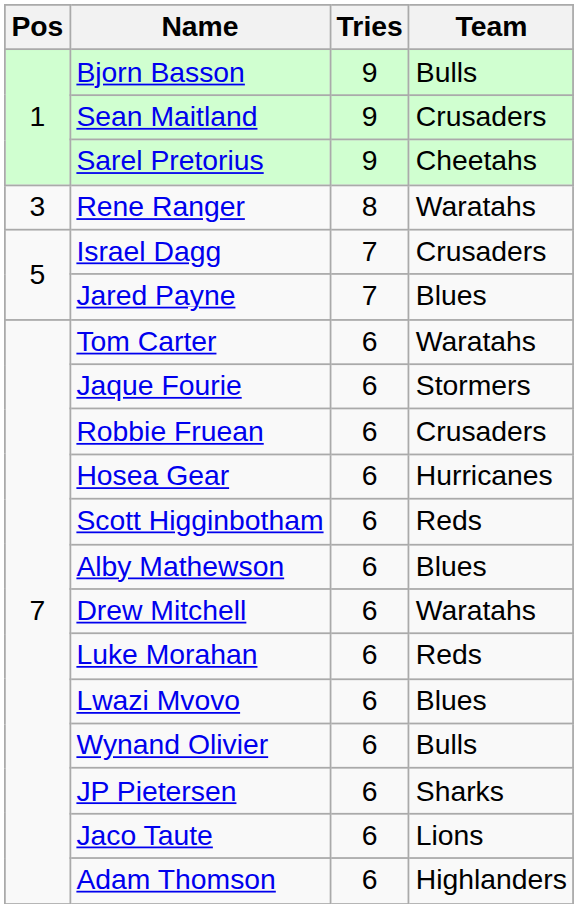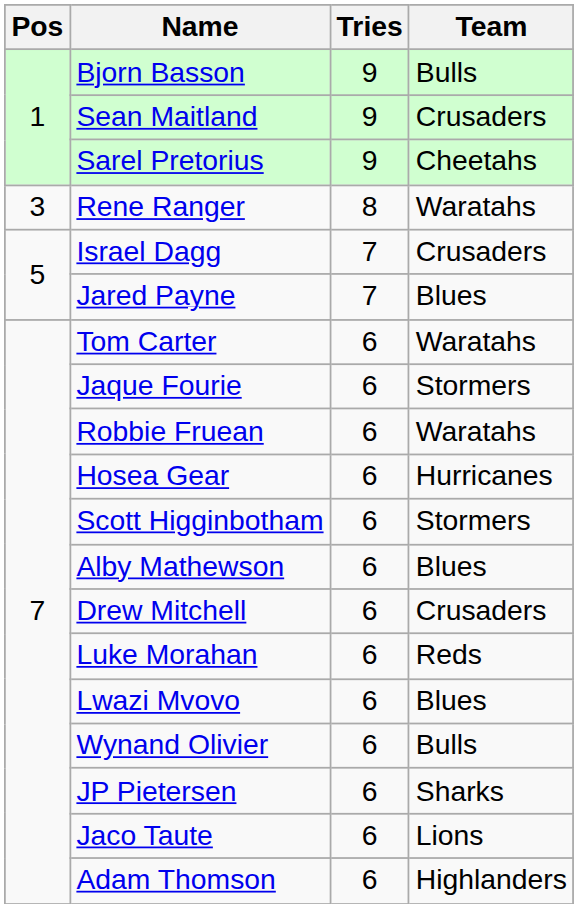Robbie Fruean | Team: Crusaders -> Waratahs
Scott Higginbotham | Team: Reds -> Stormers
Drew Mitchell | Team: Waratahs -> Crusaders
